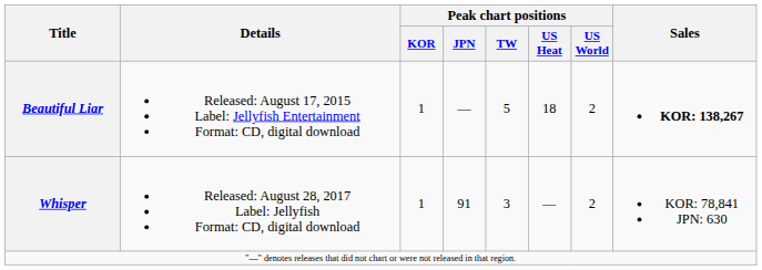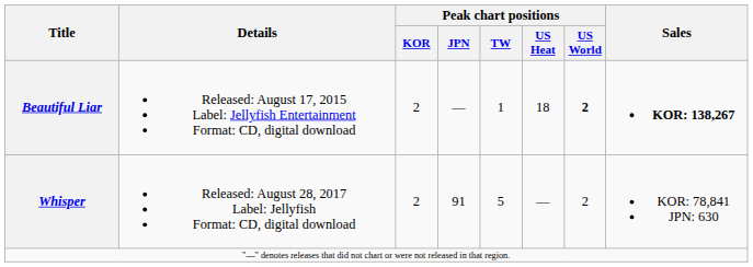Beautiful Liar | Peak chart positions / KOR: 1 -> 2
Beautiful Liar | Peak chart positions / TW: 5 -> 1
Beautiful Liar | Peak chart positions / US World: normal -> bold
Whisper | Peak chart positions / KOR: 1 -> 2
Whisper | Peak chart positions / TW: 3 -> 5
